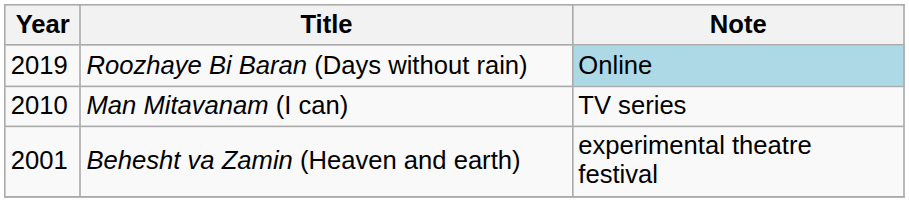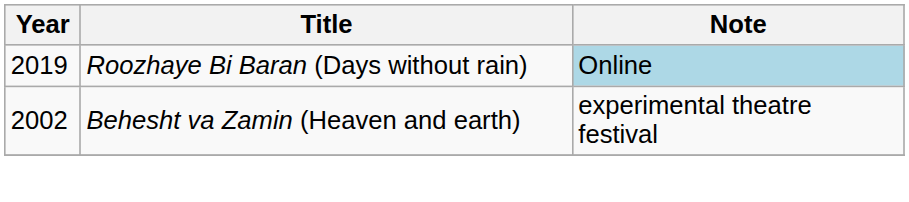- row: 2010 | Man Mitavanam (I can) | TV series
Behesht va Zamin (Heaven and earth) | Year: 2001 -> 2002
